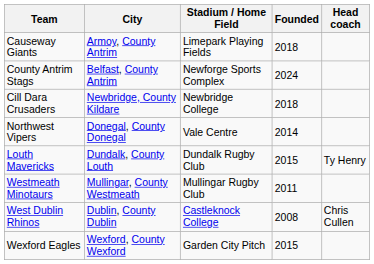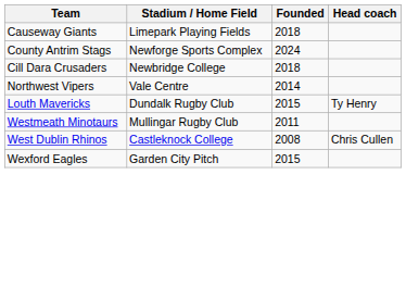- column: City | Armoy, County Antrim | Belfast, County Antrim | Newbridge, County Kildare | Donegal, County Donegal | Dundalk, County Louth | Mullingar, County Westmeath | Dublin, County Dublin | Wexford, County Wexford
